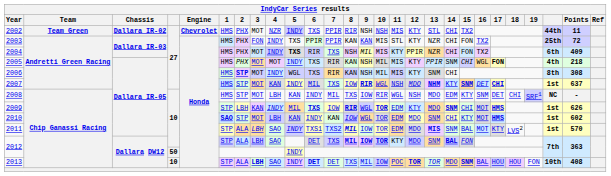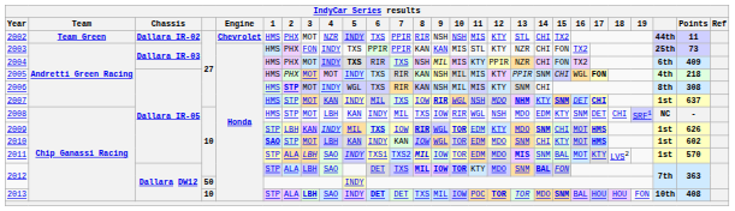2003 | Points: 72 -> 73
